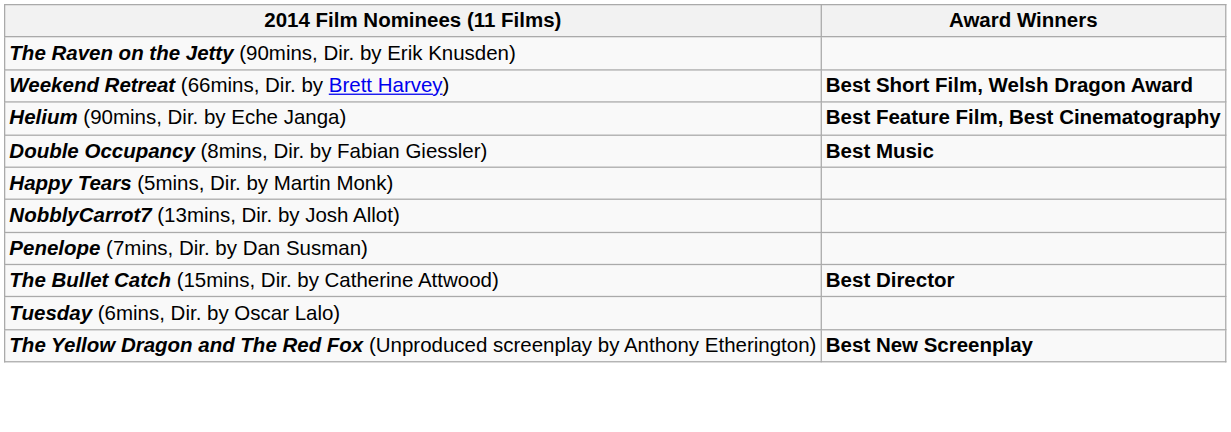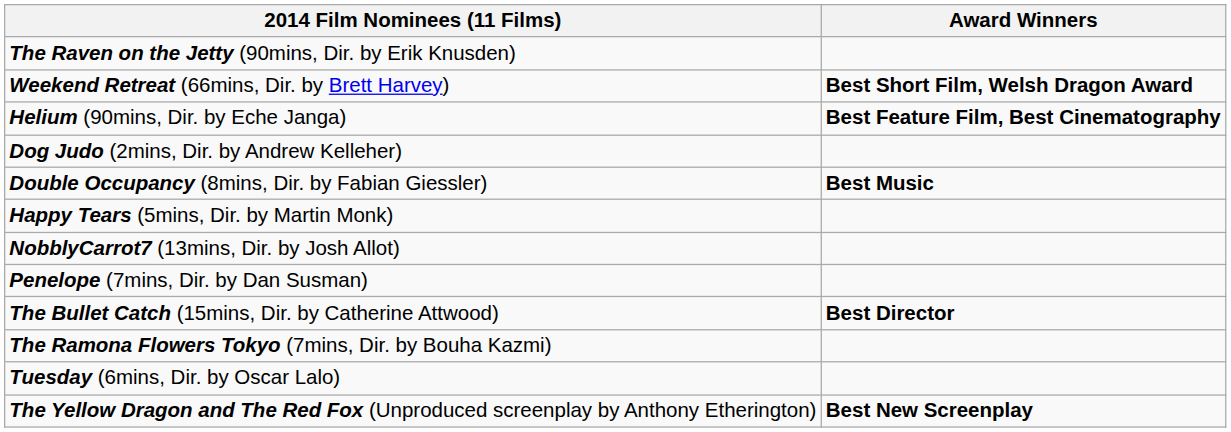+ row: Dog Judo (2mins, Dir. by Andrew Kelleher)
+ row: The Ramona Flowers Tokyo (7mins, Dir. by Bouha Kazmi)
